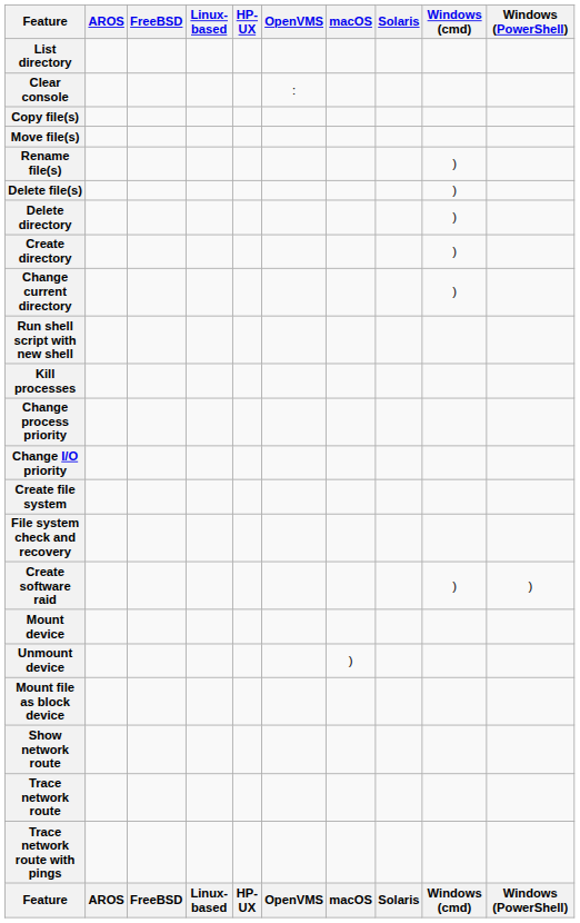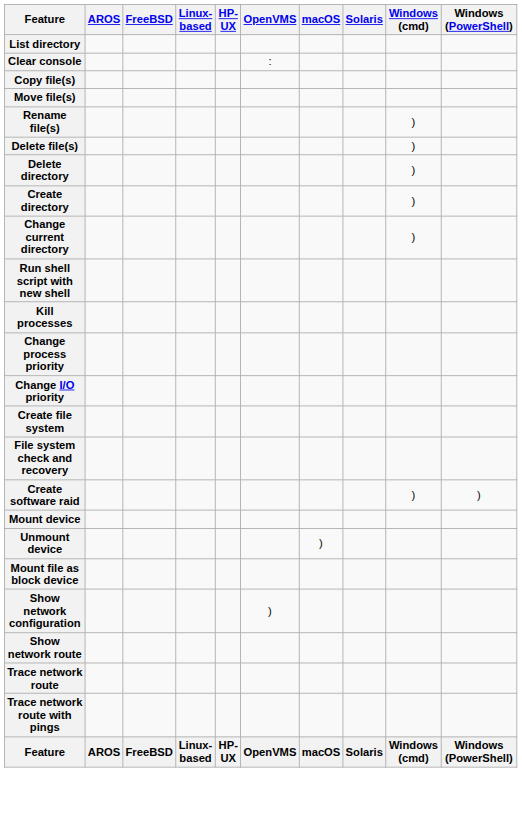+ row: Show network configuration | )
